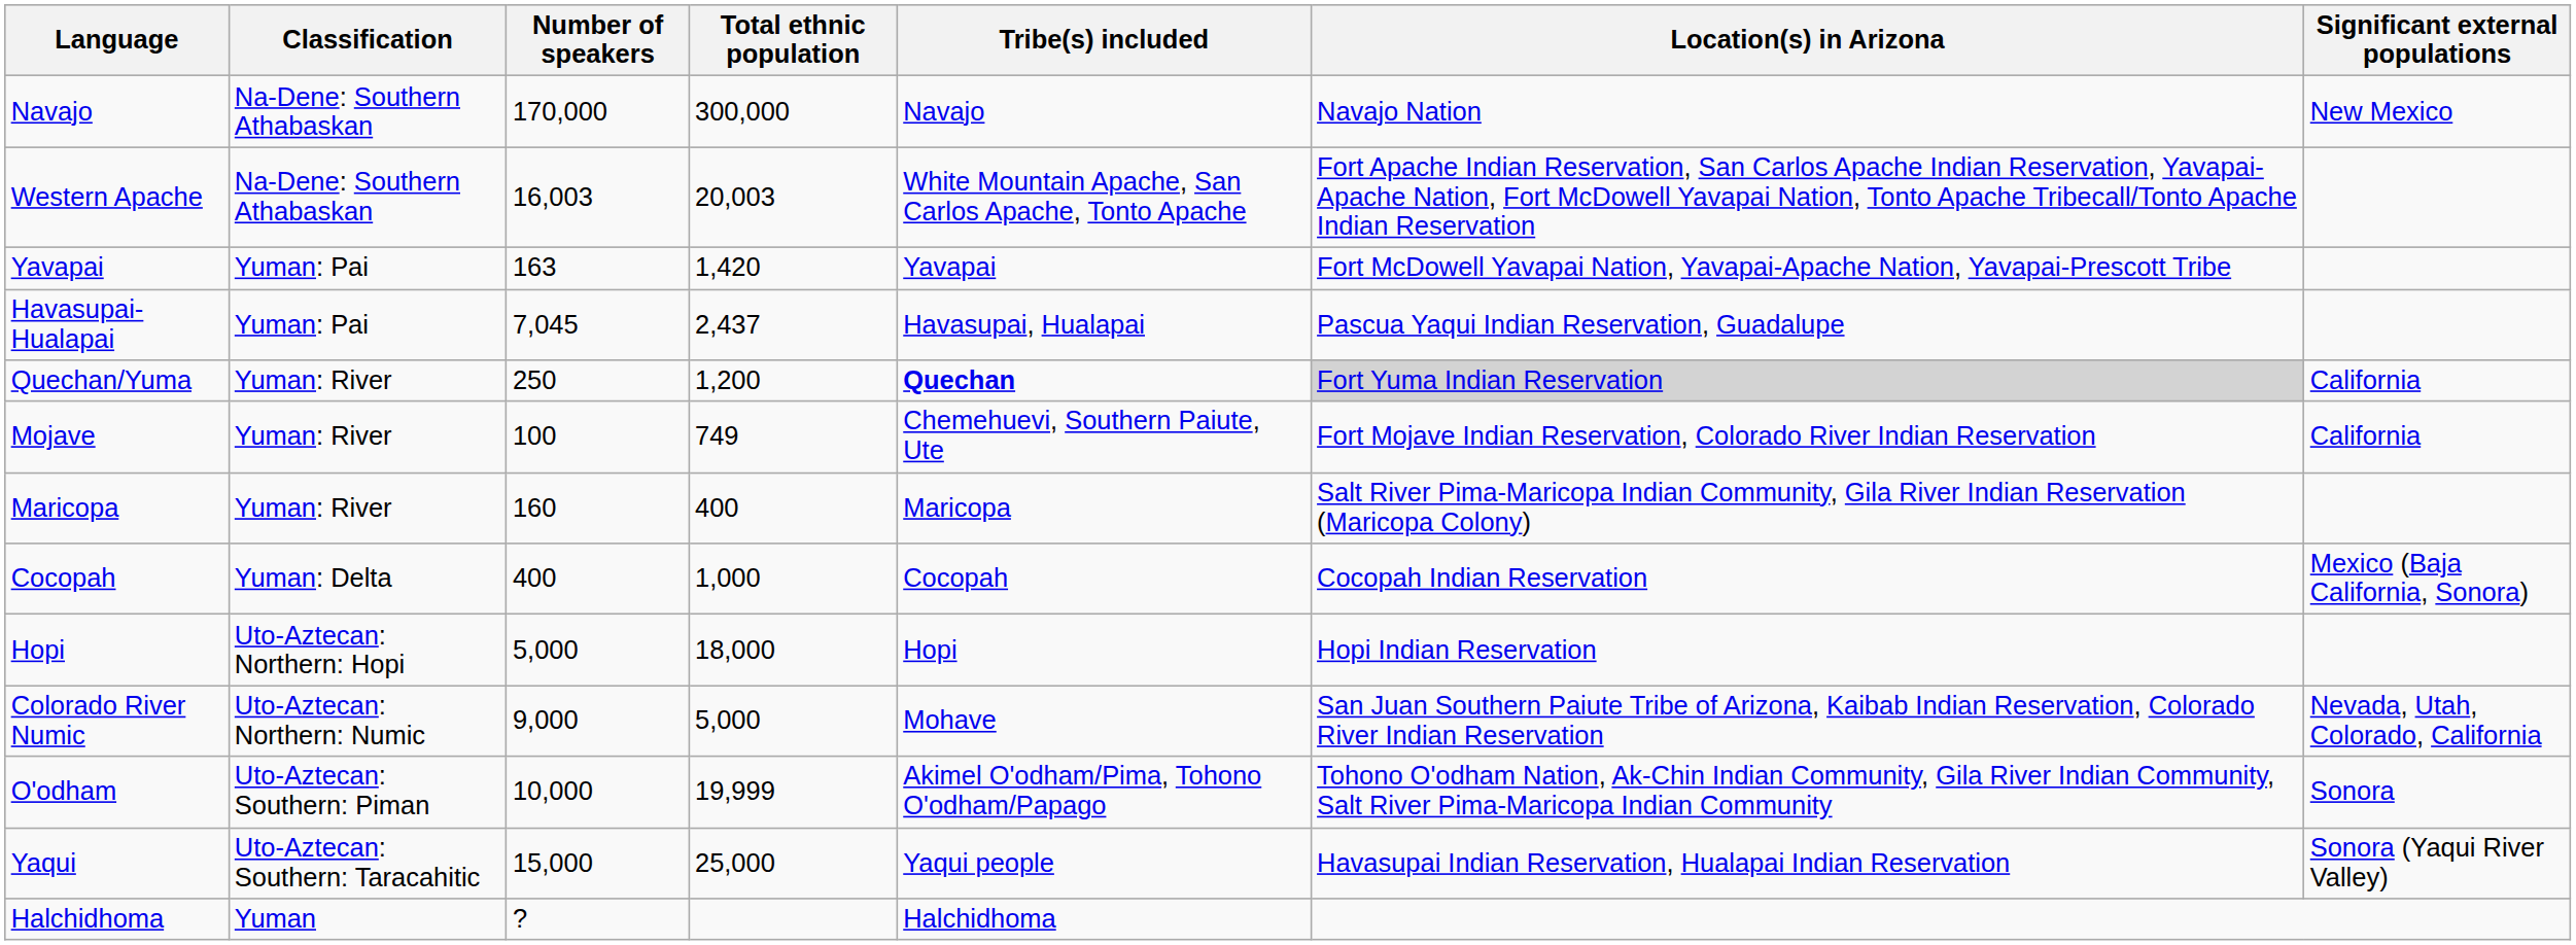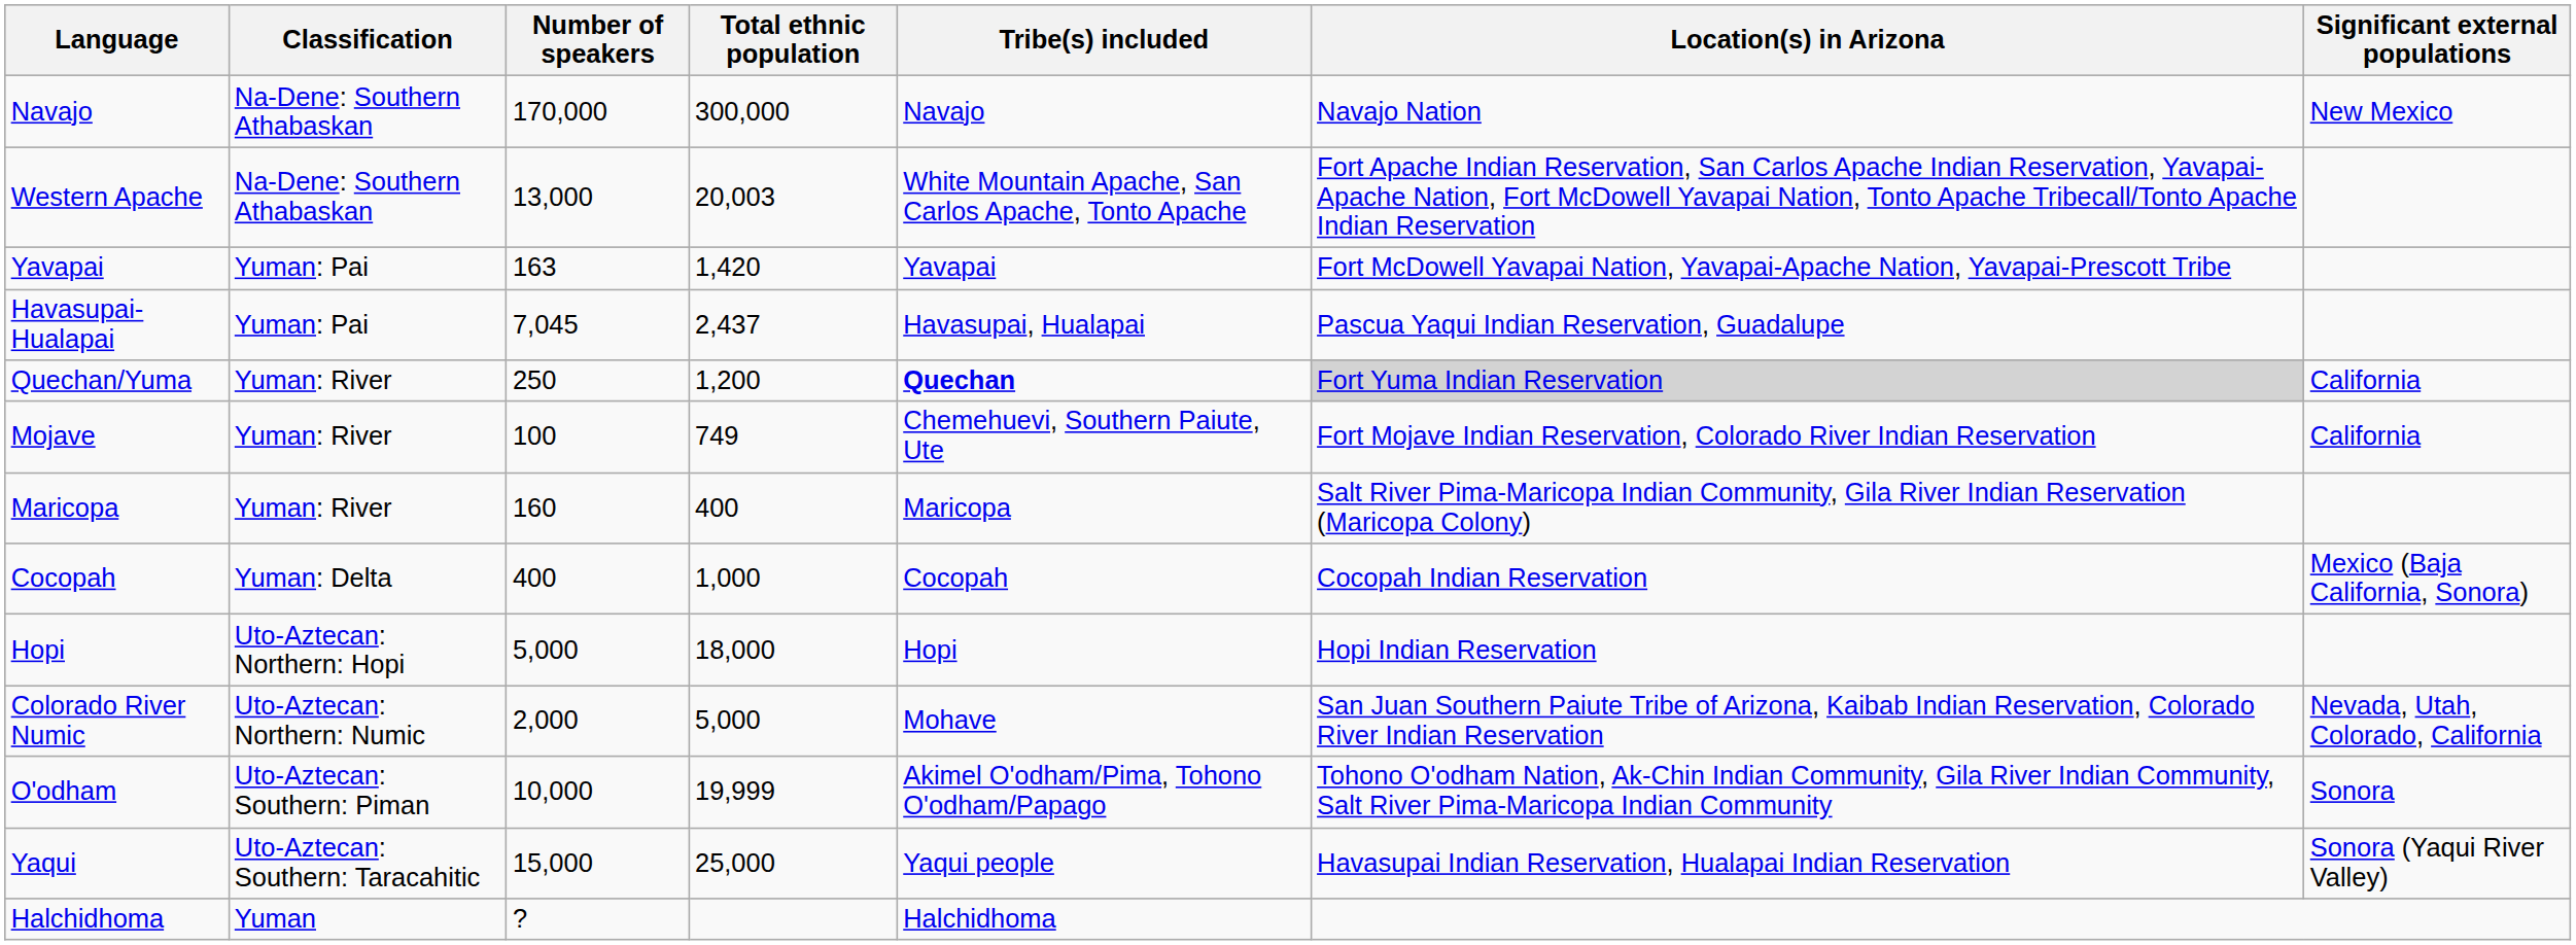Western Apache | Number of speakers: 16,003 -> 13,000
Colorado River Numic | Number of speakers: 9,000 -> 2,000
